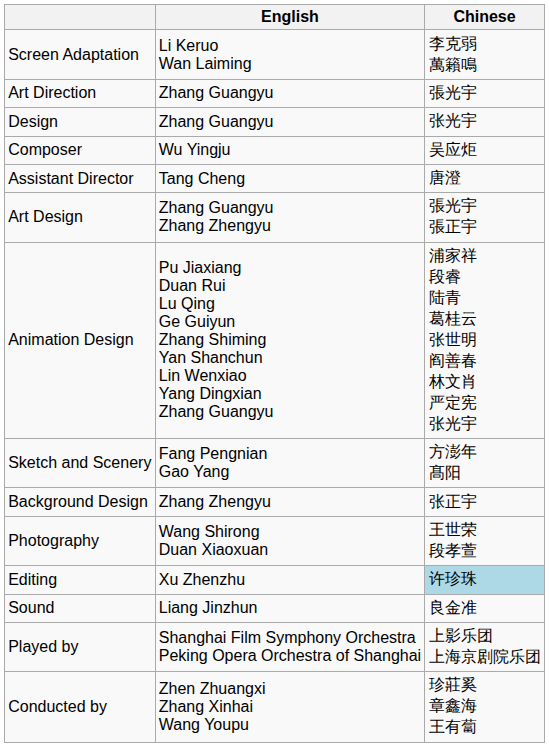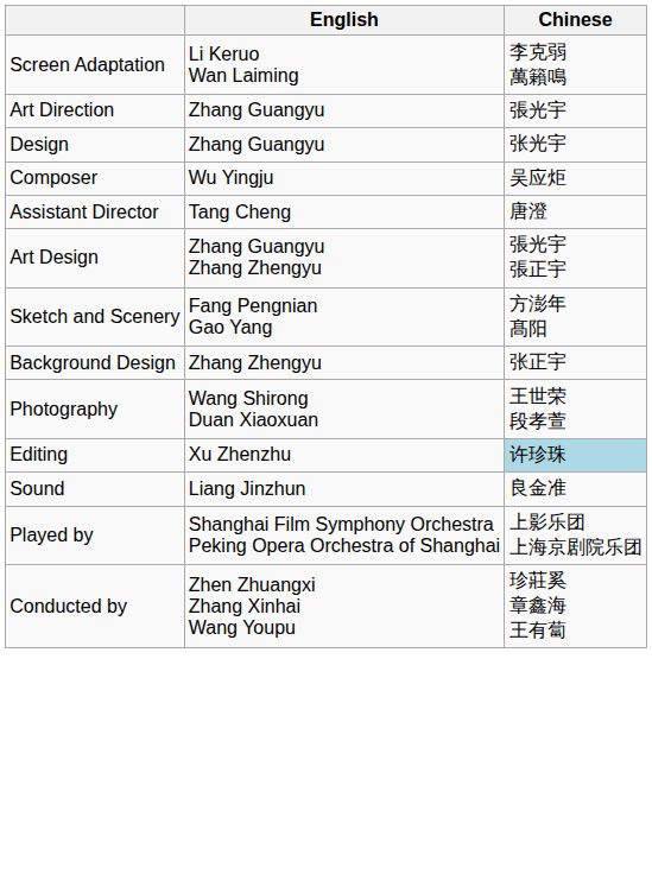- row: Animation Design | Pu Jiaxiang Duan Rui Lu Qing Ge Guiyun Zhang Shiming Yan Shanchun Lin Wenxiao Yang Dingxian Zhang Guangyu | 浦家祥 段睿 陆青 葛桂云 张世明 阎善春 林文肖 严定宪 张光宇
